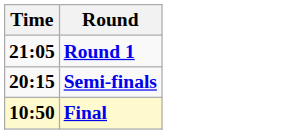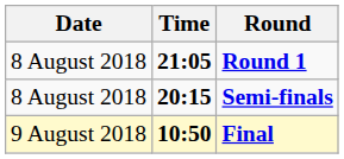+ column: Date | 8 August 2018 | 8 August 2018 | 9 August 2018
